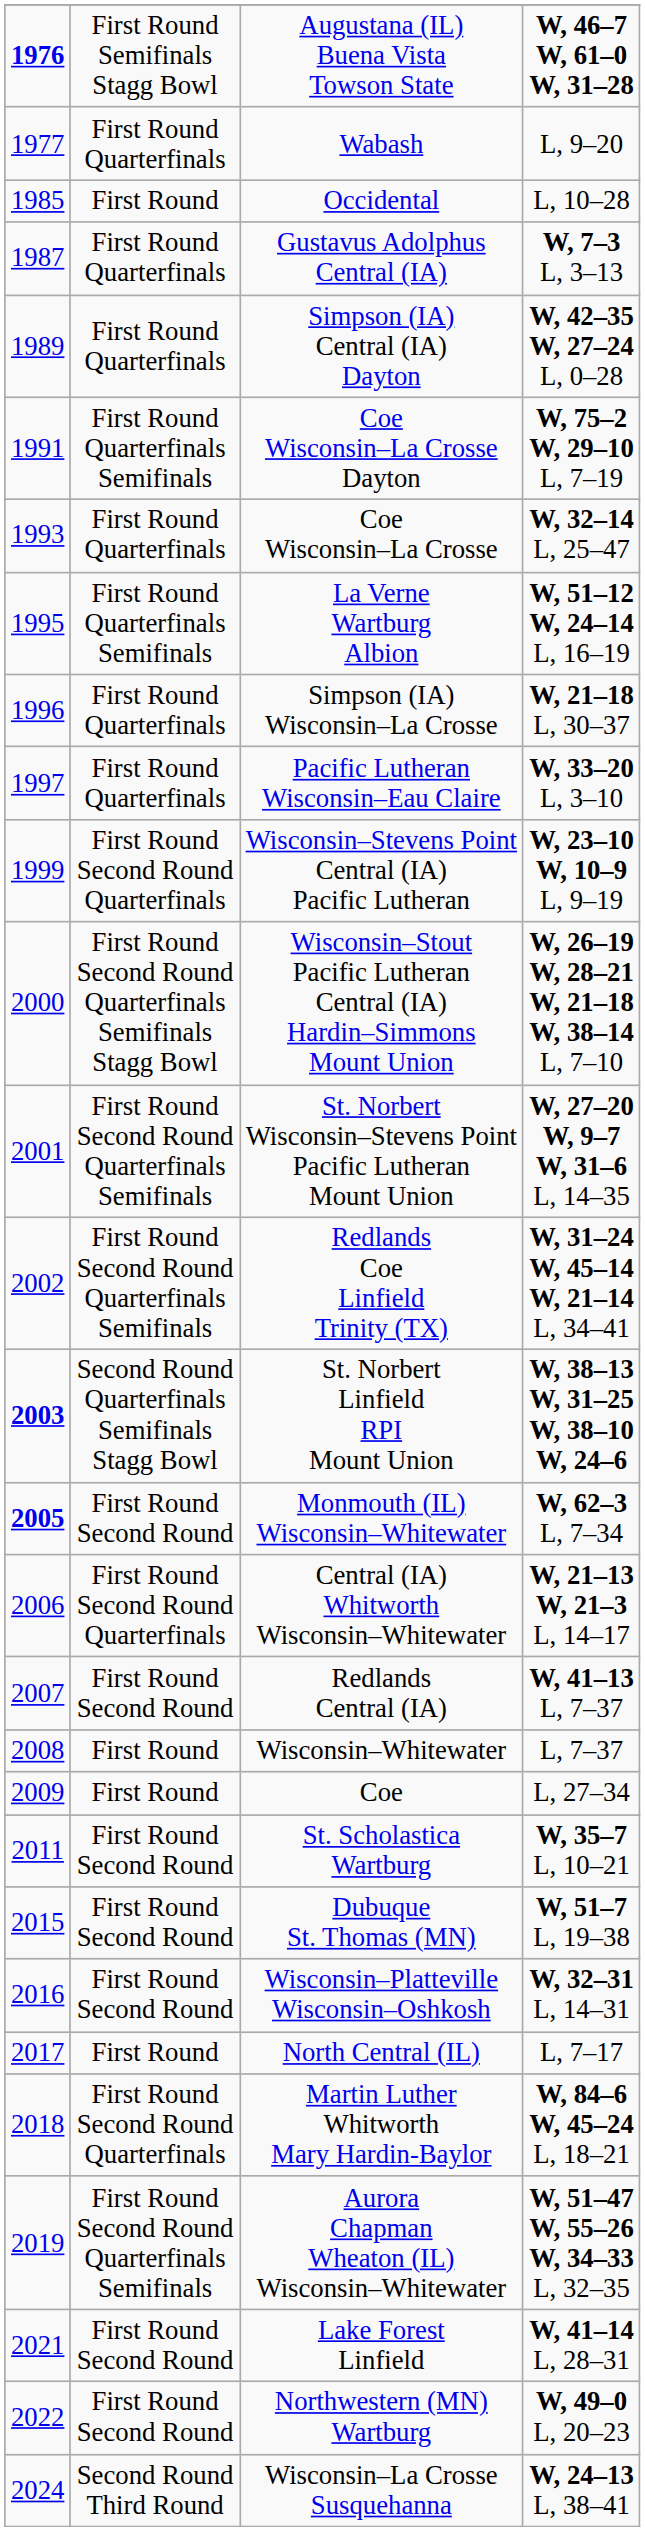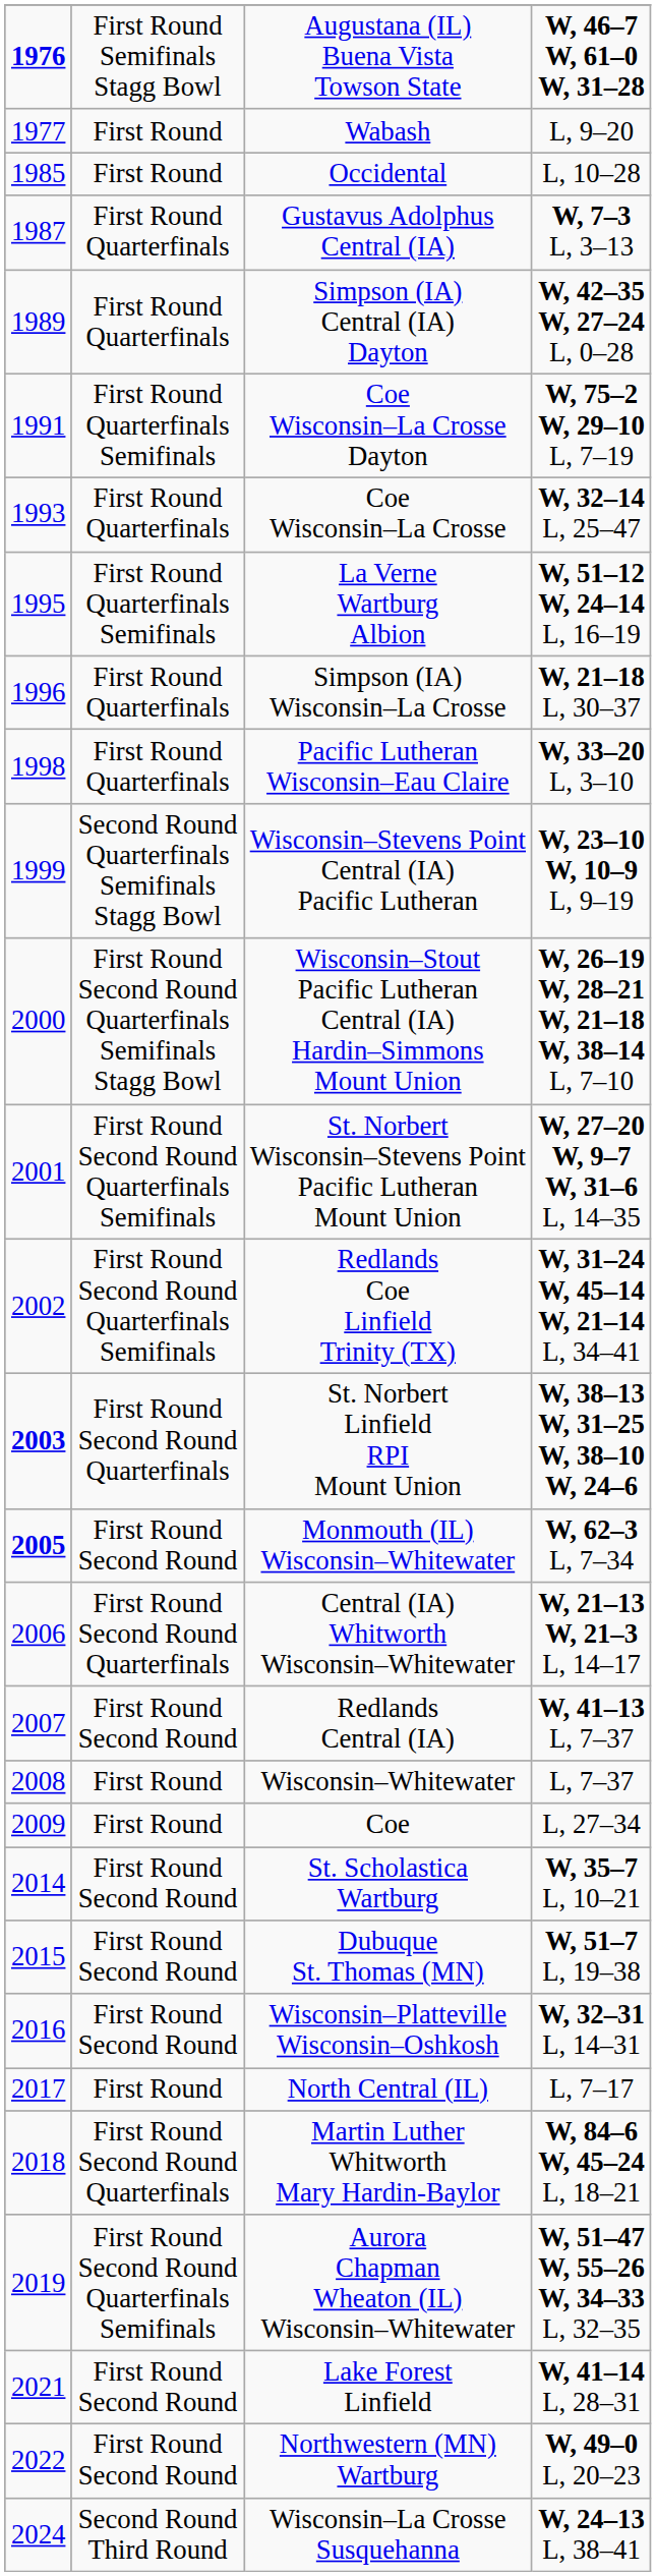Wabash | column 2: First Round Quarterfinals -> First Round
Pacific Lutheran Wisconsin–Eau Claire | column 1: 1997 -> 1998
Wisconsin–Stevens Point Central (IA) Pacific Lutheran | column 2: First Round Second Round Quarterfinals -> Second Round Quarterfinals Semifinals Stagg Bowl
St. Norbert Linfield RPI Mount Union | column 2: Second Round Quarterfinals Semifinals Stagg Bowl -> First Round Second Round Quarterfinals
St. Scholastica Wartburg | column 1: 2011 -> 2014
